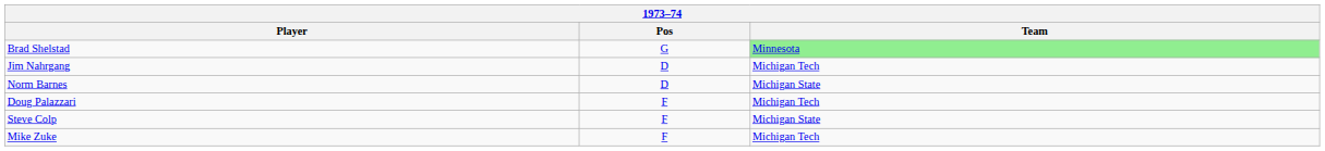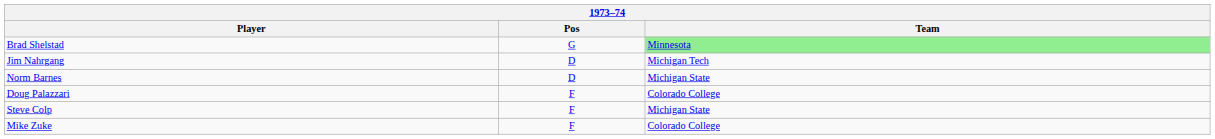Doug Palazzari | Team: Michigan Tech -> Colorado College
Mike Zuke | Team: Michigan Tech -> Colorado College
